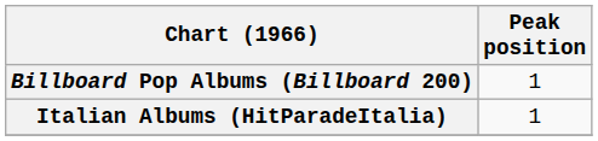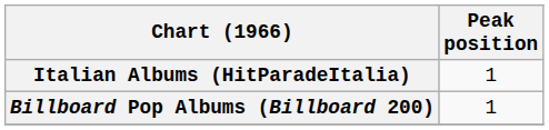rows swapped: Italian Albums (HitParadeItalia) <-> Billboard Pop Albums (Billboard 200)
